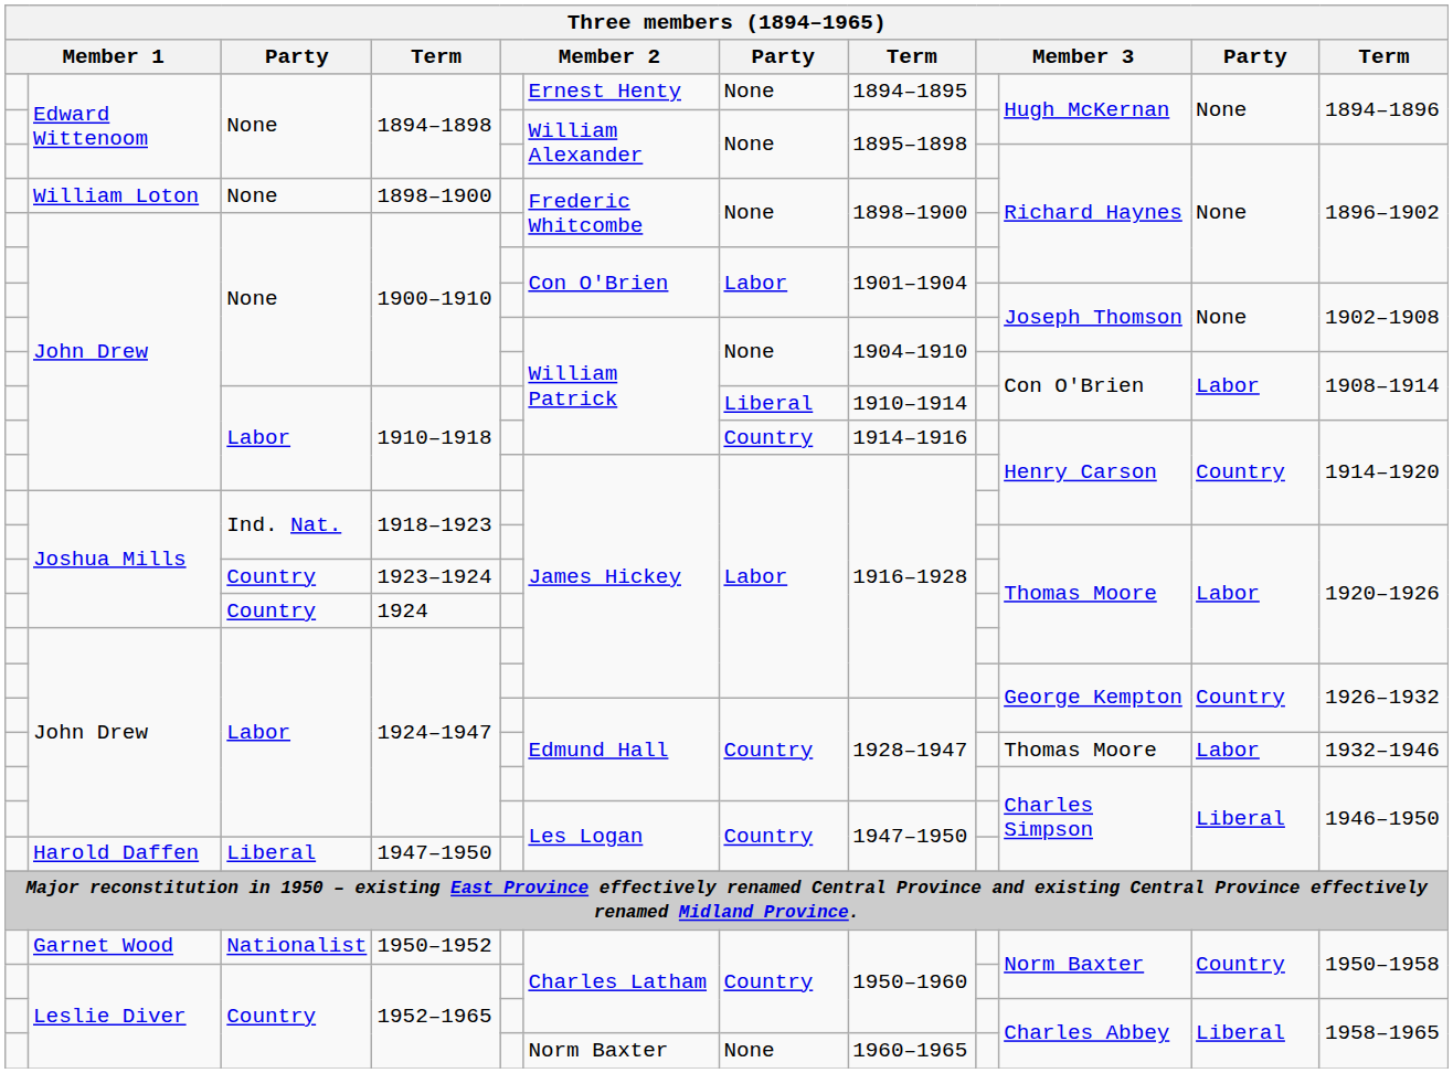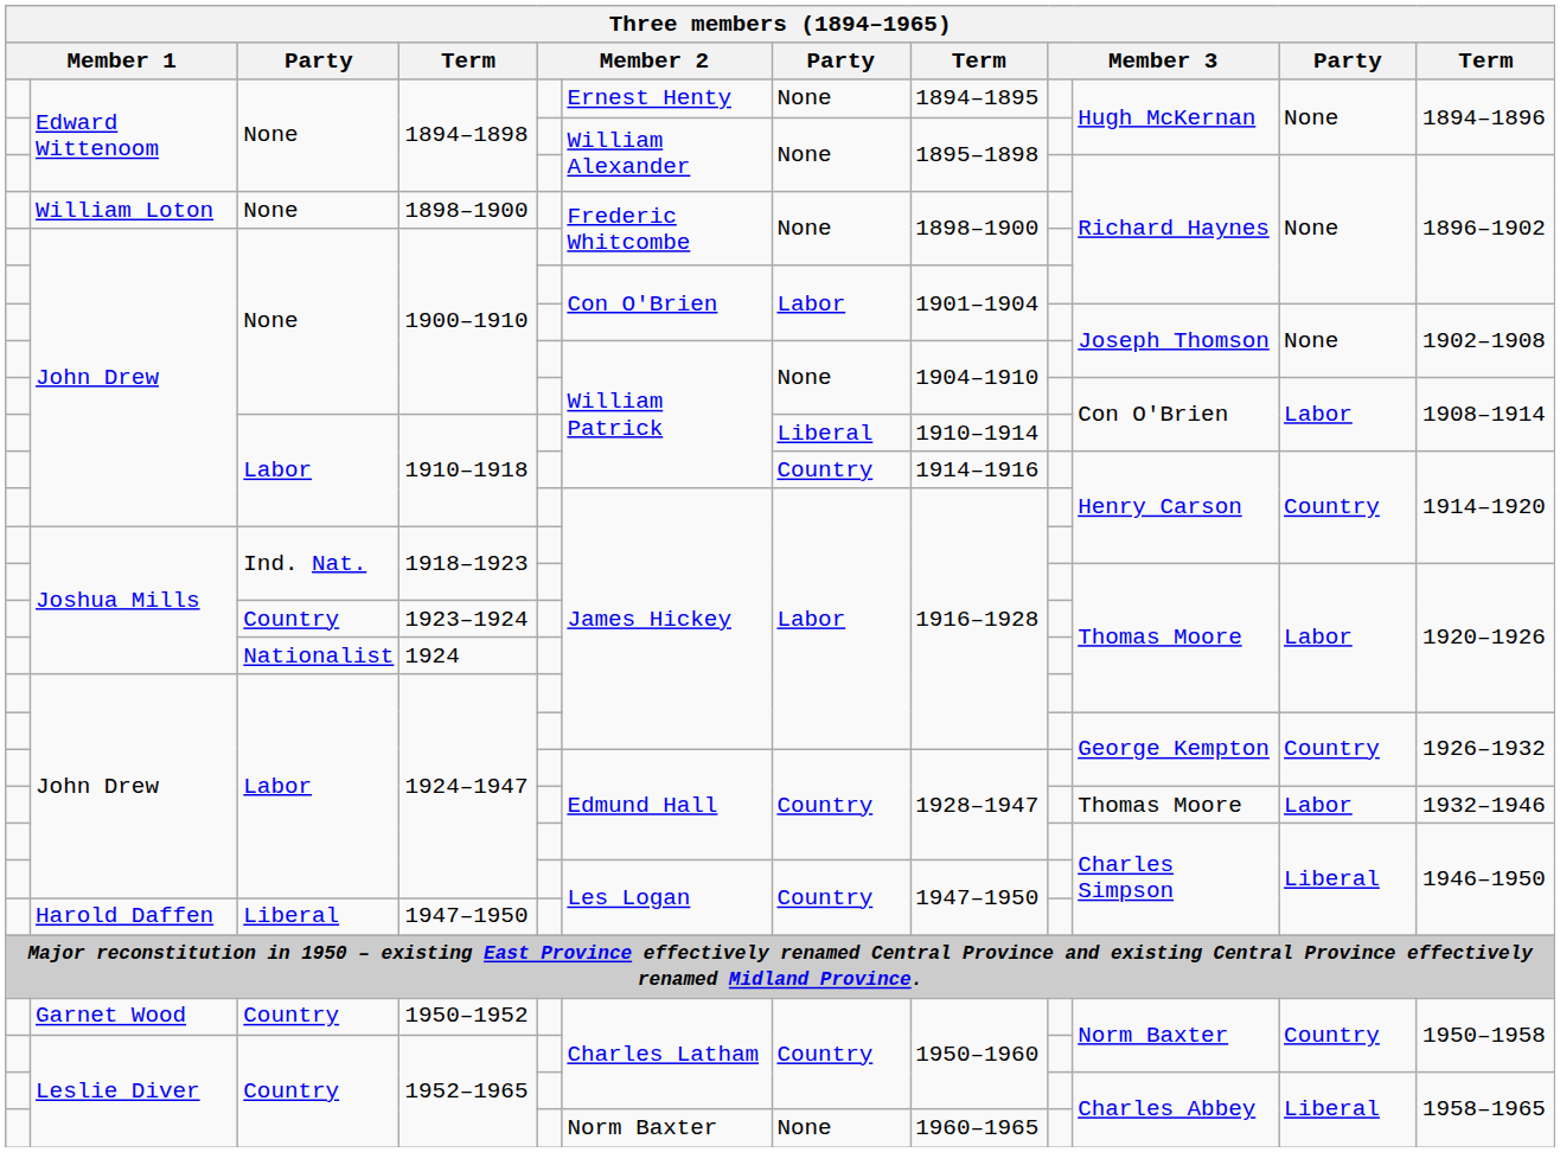1924 | column 3: Country -> Nationalist
1950–1952 | column 3: Nationalist -> Country
